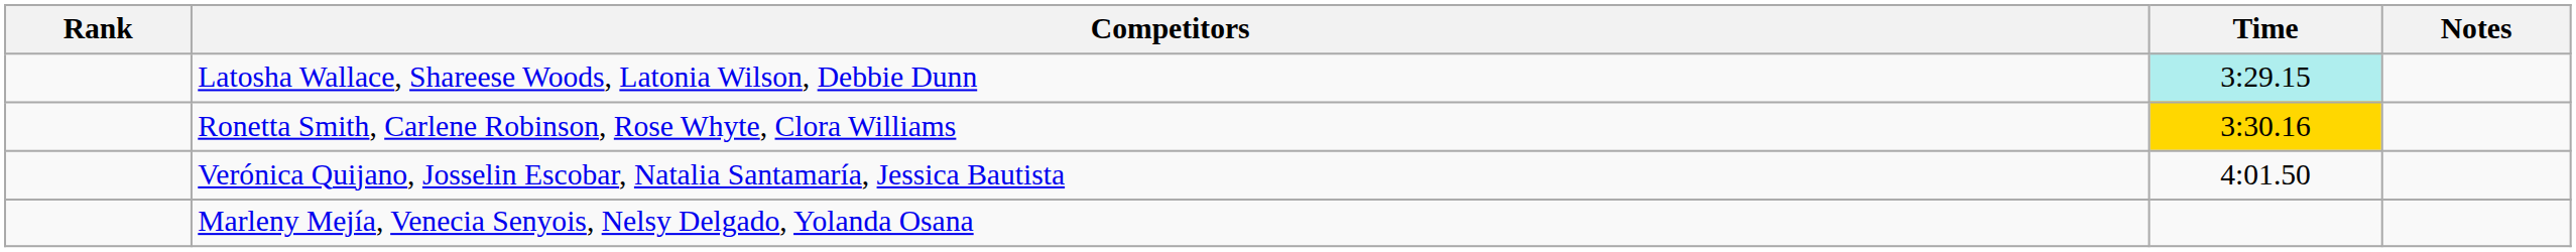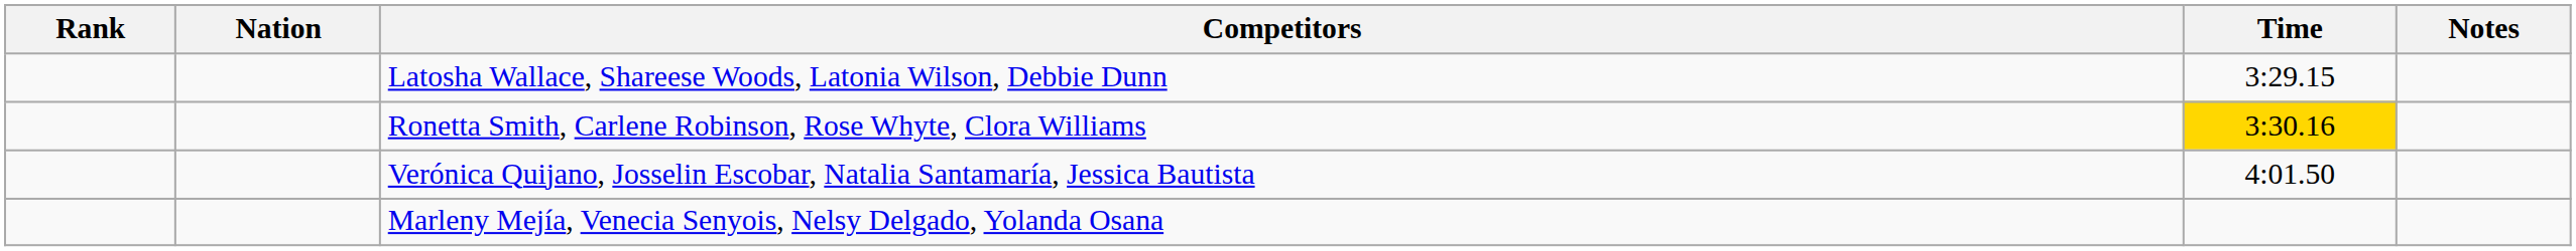+ column: Nation
Latosha Wallace, Shareese Woods, Latonia Wilson, Debbie Dunn | Time: paleturquoise background -> no background
